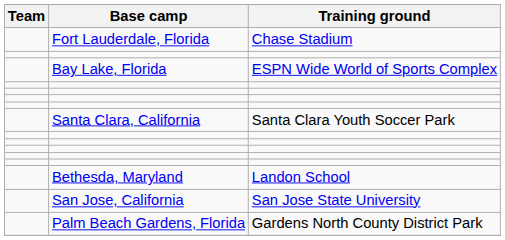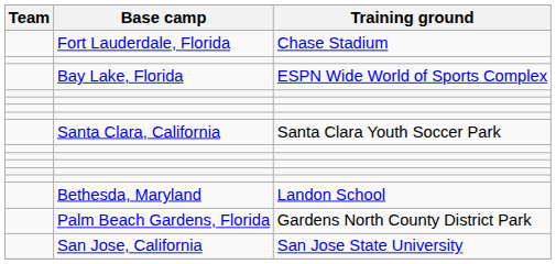rows swapped: Palm Beach Gardens, Florida <-> San Jose, California
